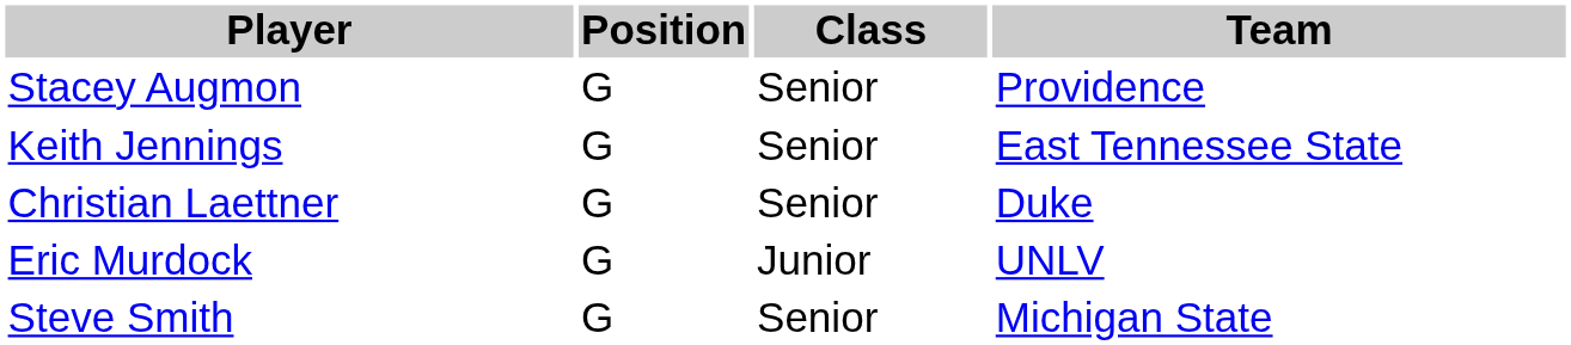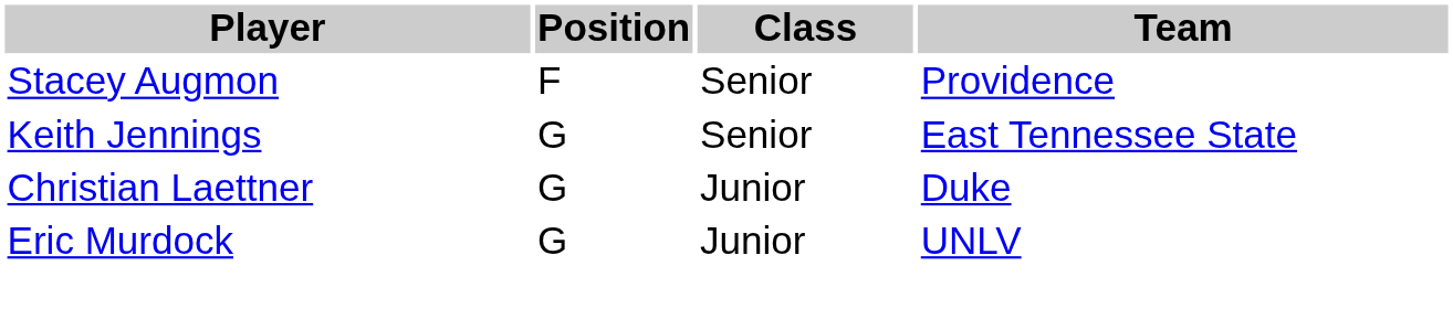Stacey Augmon | Position: G -> F
Christian Laettner | Class: Senior -> Junior
- row: Steve Smith | G | Senior | Michigan State
